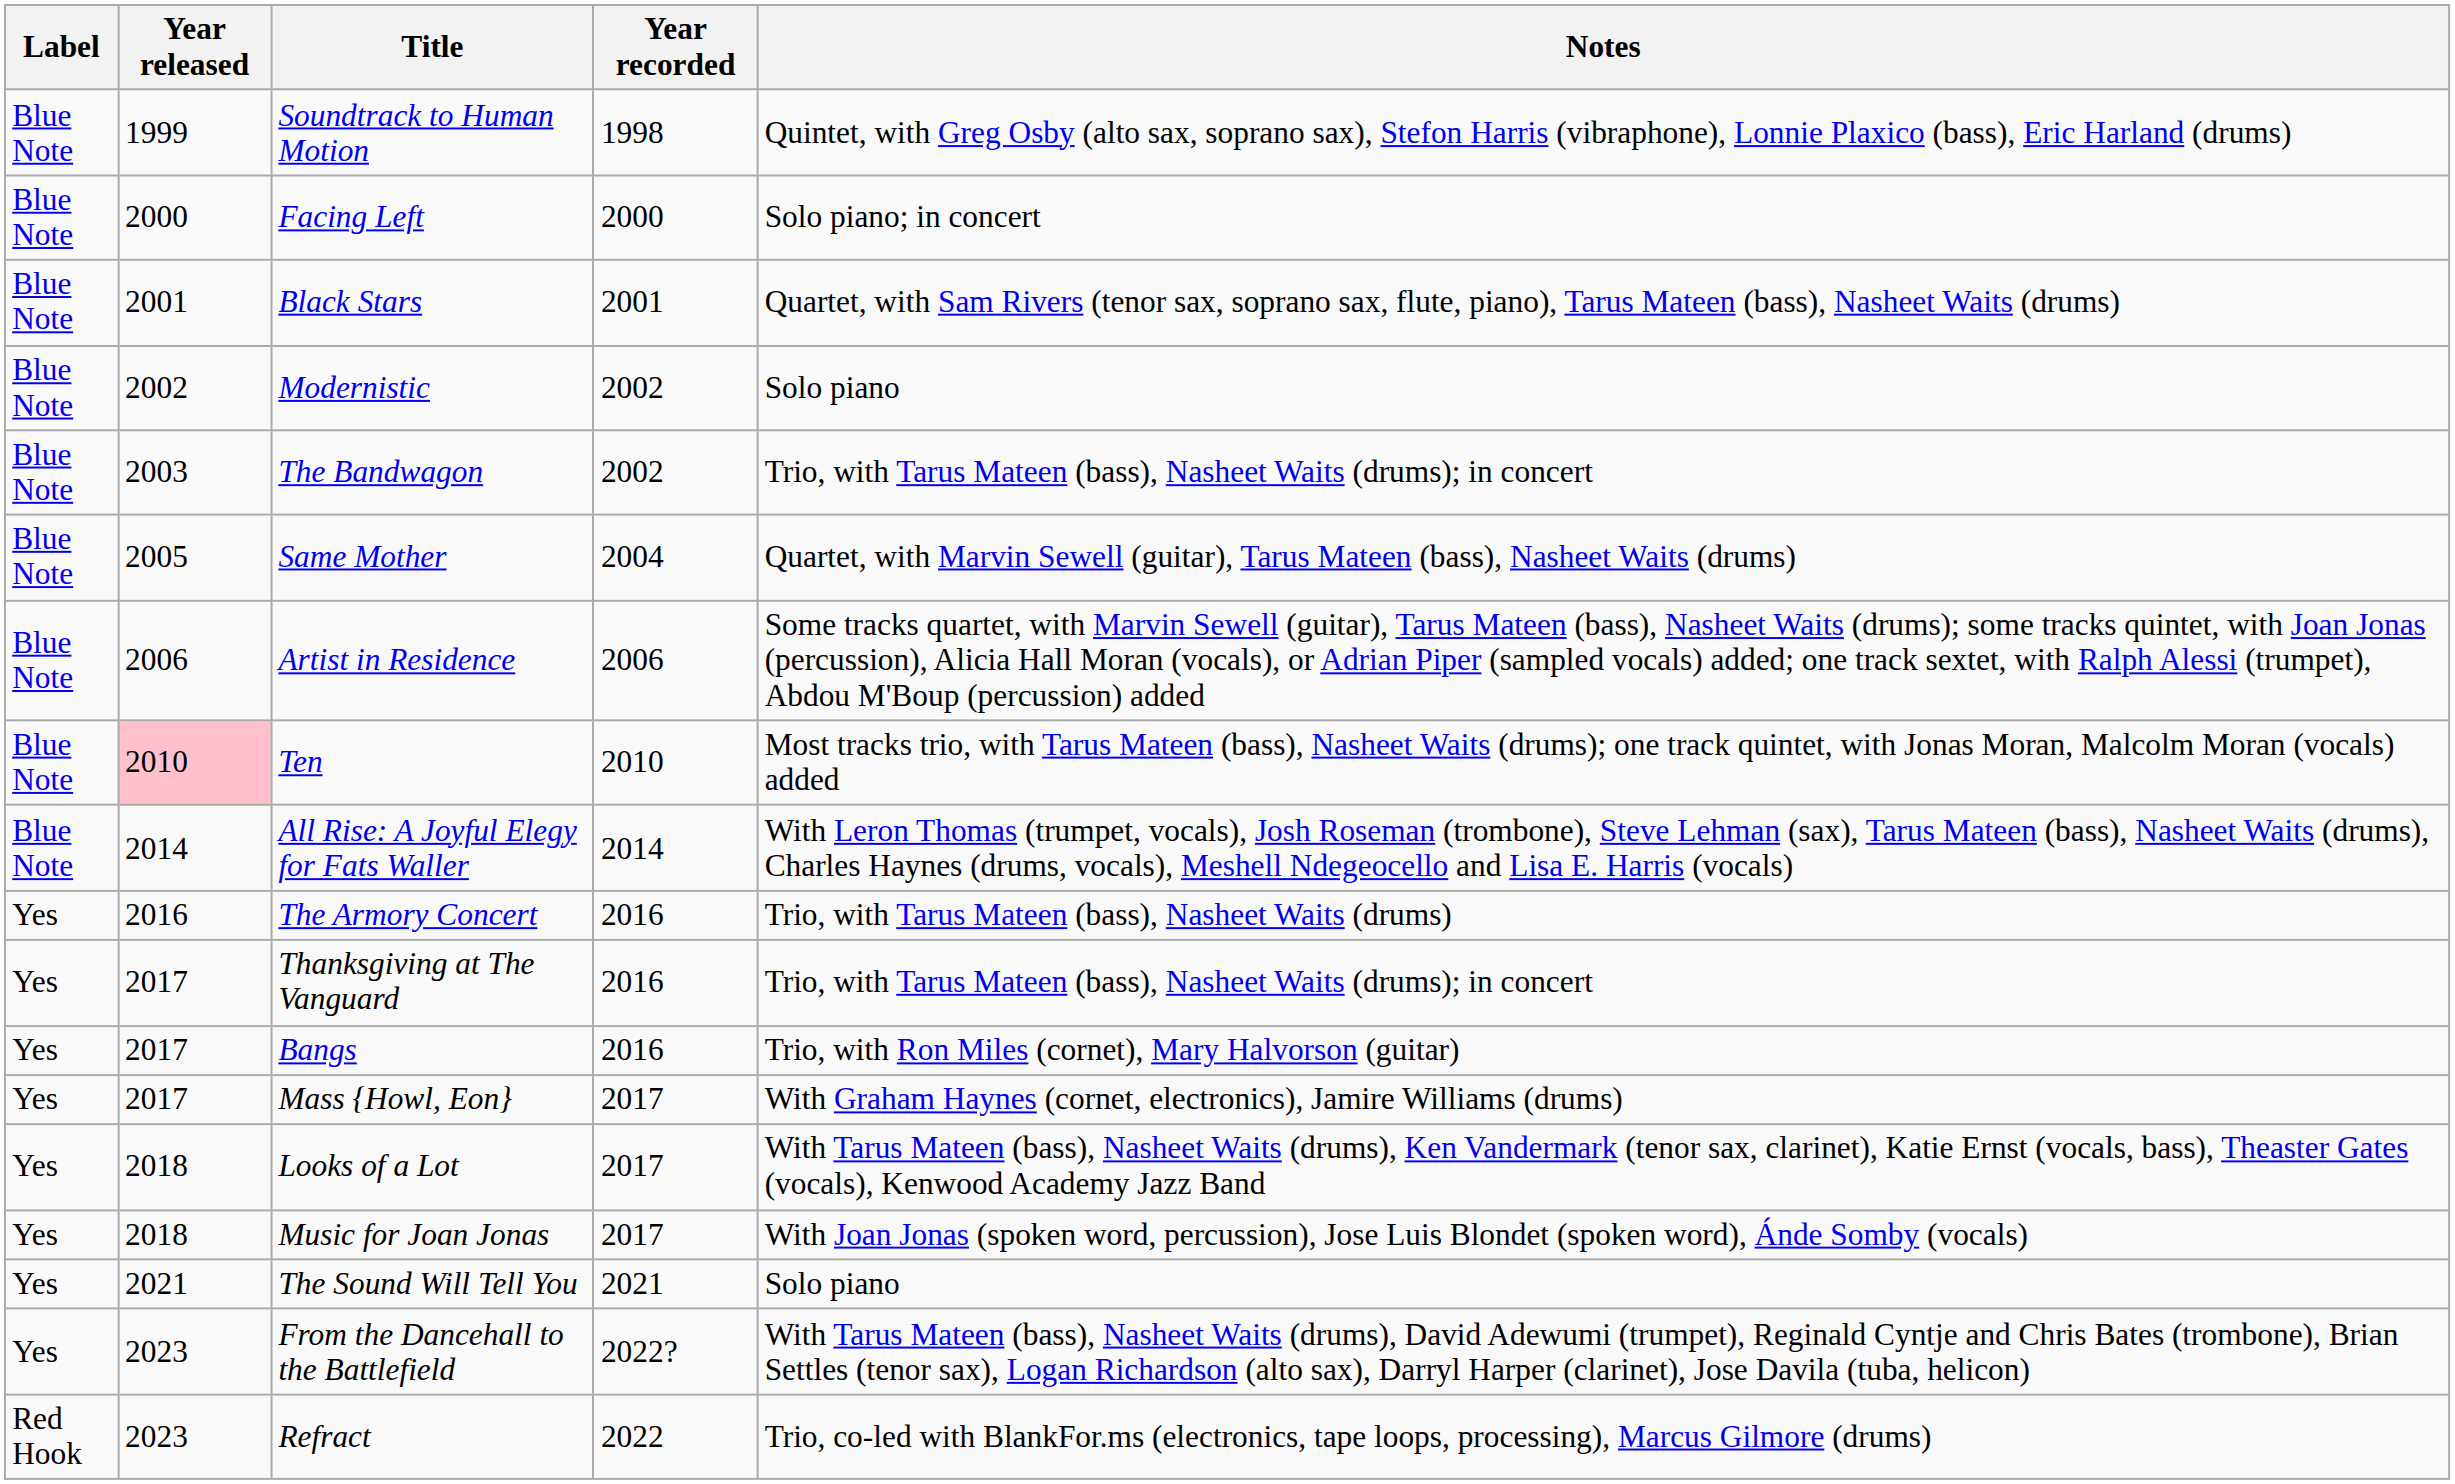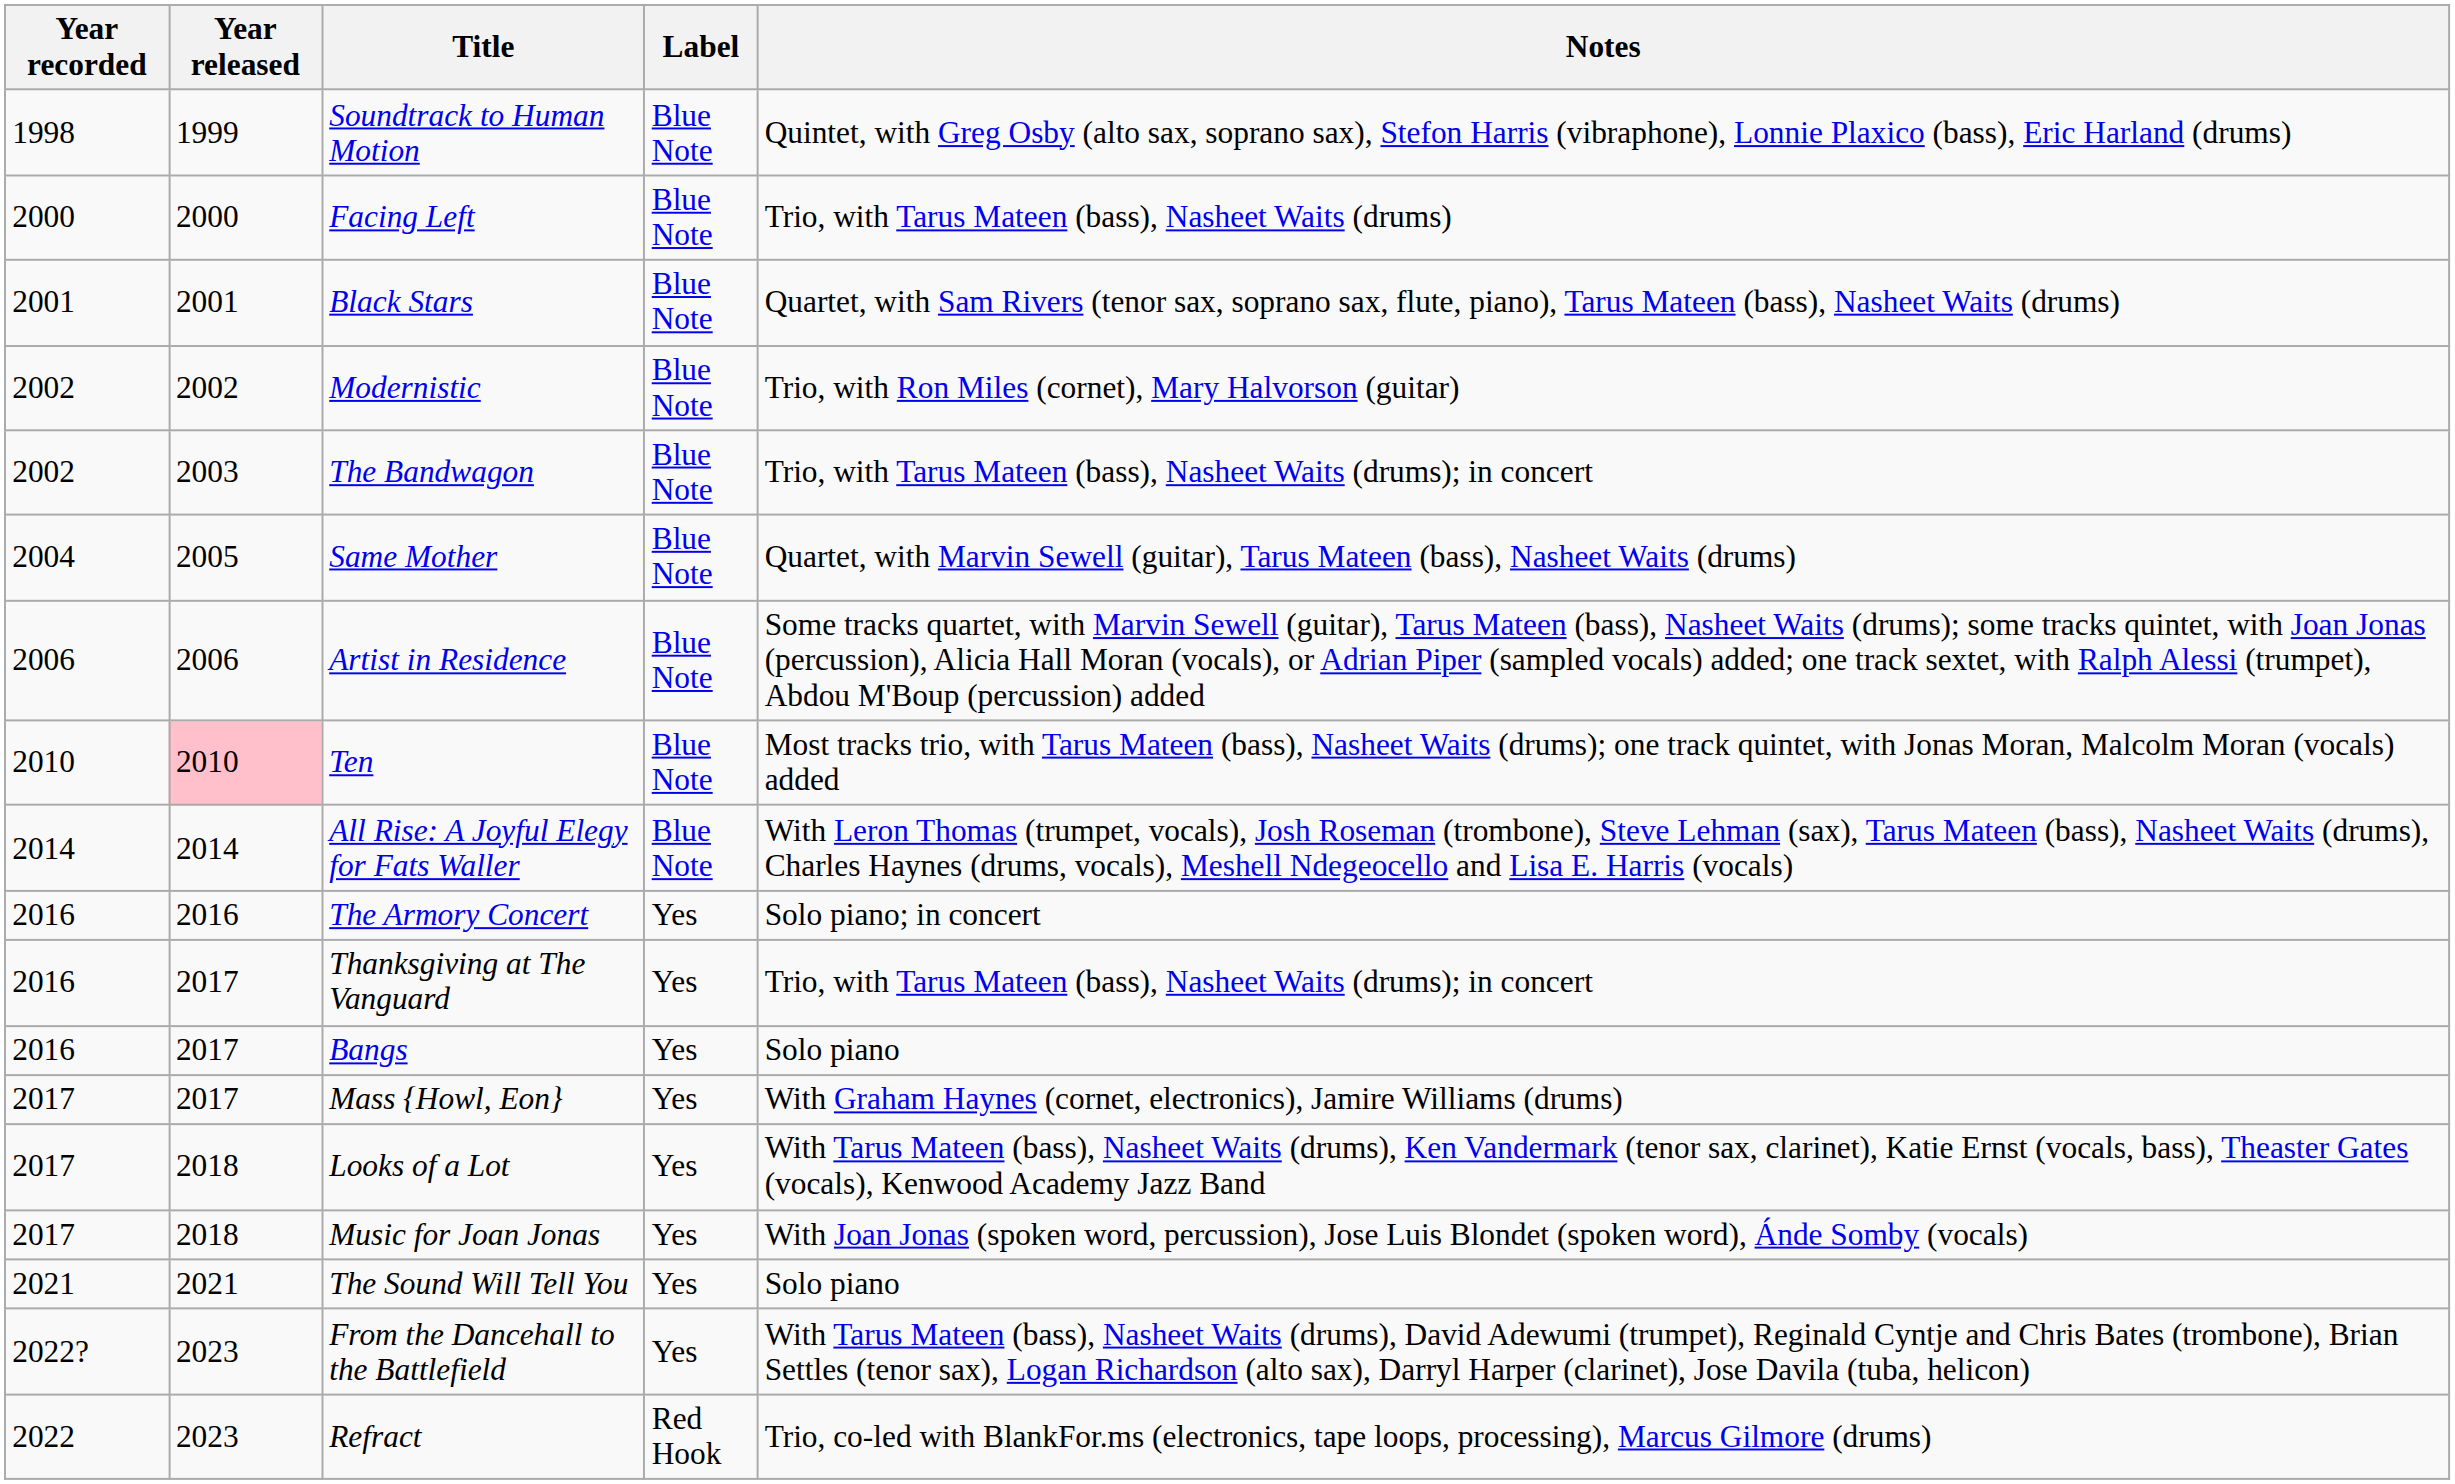columns swapped: Year recorded <-> Label
Facing Left | Notes: Solo piano; in concert -> Trio, with Tarus Mateen (bass), Nasheet Waits (drums)
Modernistic | Notes: Solo piano -> Trio, with Ron Miles (cornet), Mary Halvorson (guitar)
The Armory Concert | Notes: Trio, with Tarus Mateen (bass), Nasheet Waits (drums) -> Solo piano; in concert
Bangs | Notes: Trio, with Ron Miles (cornet), Mary Halvorson (guitar) -> Solo piano
